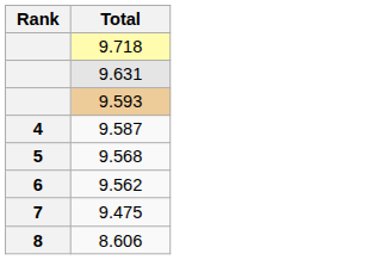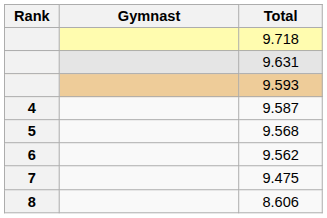+ column: Gymnast
